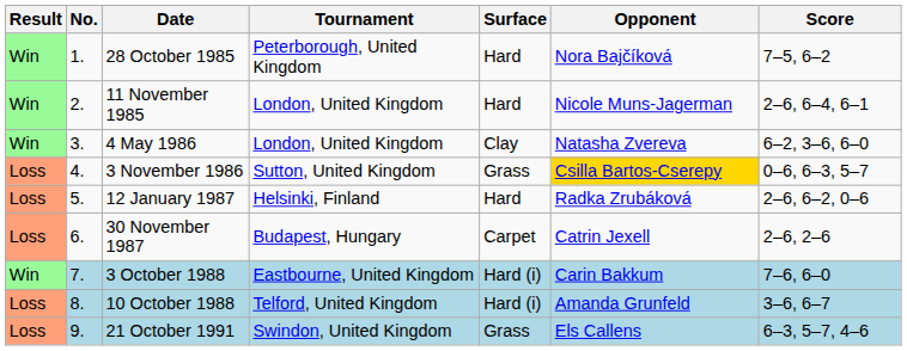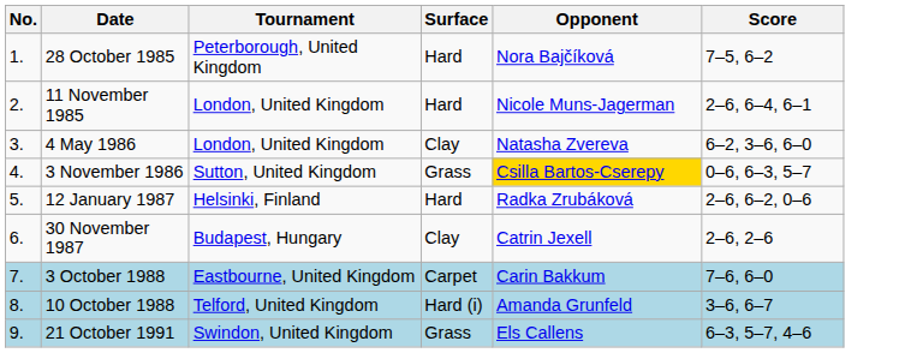- column: Result | Win | Win | Win | Loss | Loss | Loss | Win | Loss | Loss
30 November 1987 | Surface: Carpet -> Clay
3 October 1988 | Surface: Hard (i) -> Carpet
